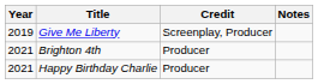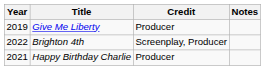Give Me Liberty | Credit: Screenplay, Producer -> Producer
Brighton 4th | Year: 2021 -> 2022
Brighton 4th | Credit: Producer -> Screenplay, Producer
